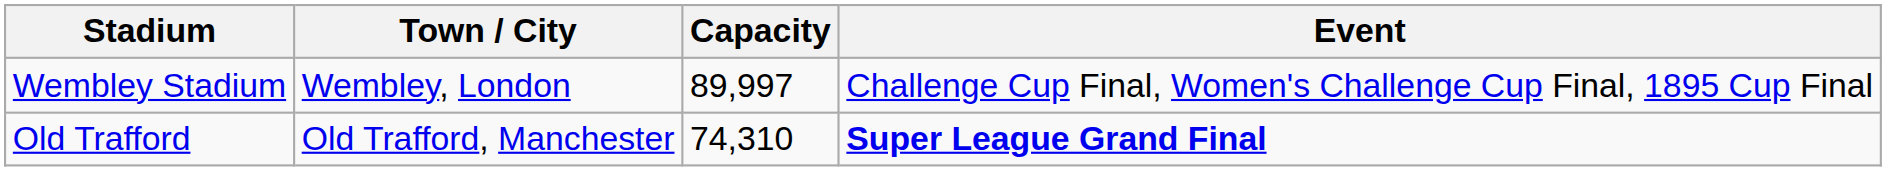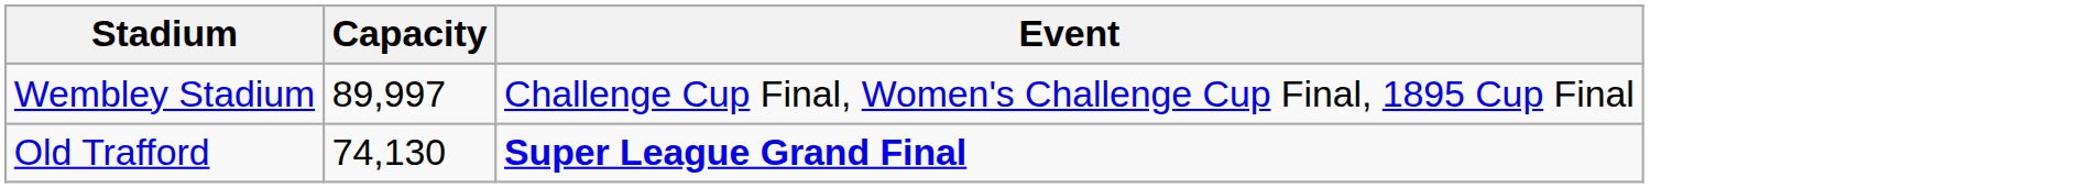- column: Town / City | Wembley, London | Old Trafford, Manchester
Old Trafford | Capacity: 74,310 -> 74,130
